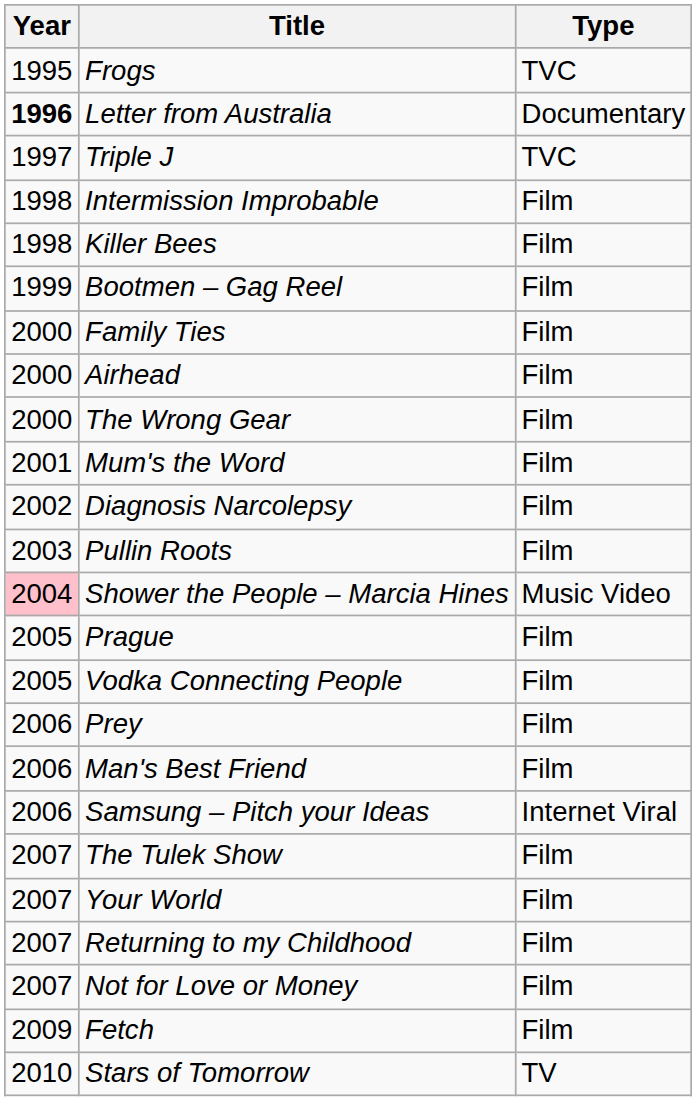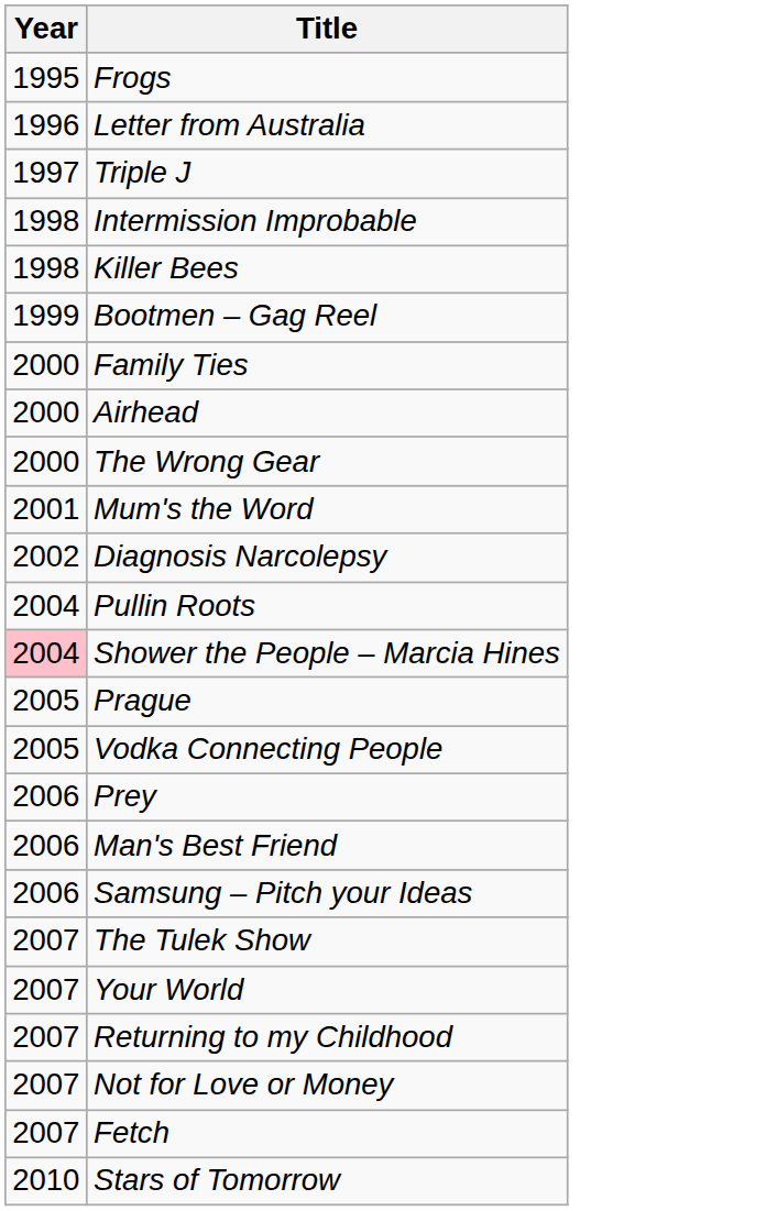- column: Type | TVC | Documentary | TVC | Film | Film | Film | Film | Film | Film | Film | Film | Film | Music Video | Film | Film | Film | Film | Internet Viral | Film | Film | Film | Film | Film | TV
Letter from Australia | Year: bold -> normal
Pullin Roots | Year: 2003 -> 2004
Fetch | Year: 2009 -> 2007
